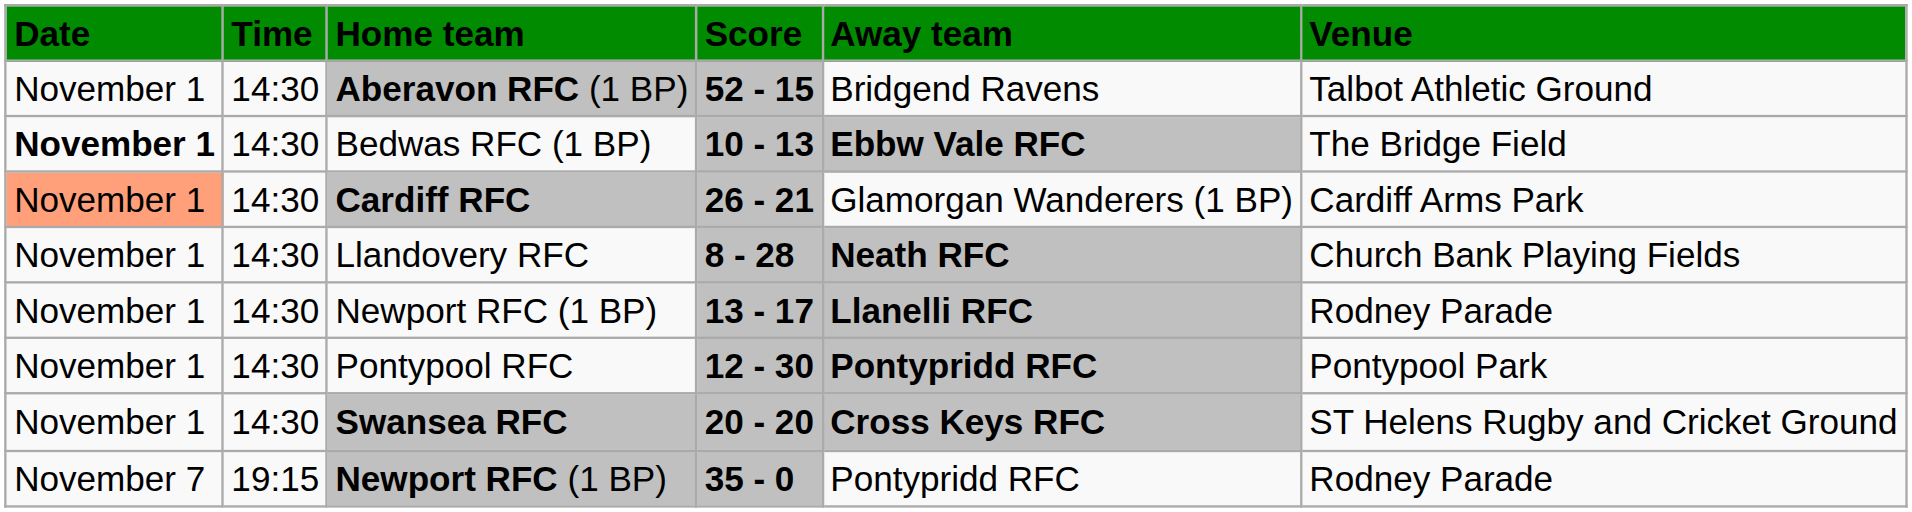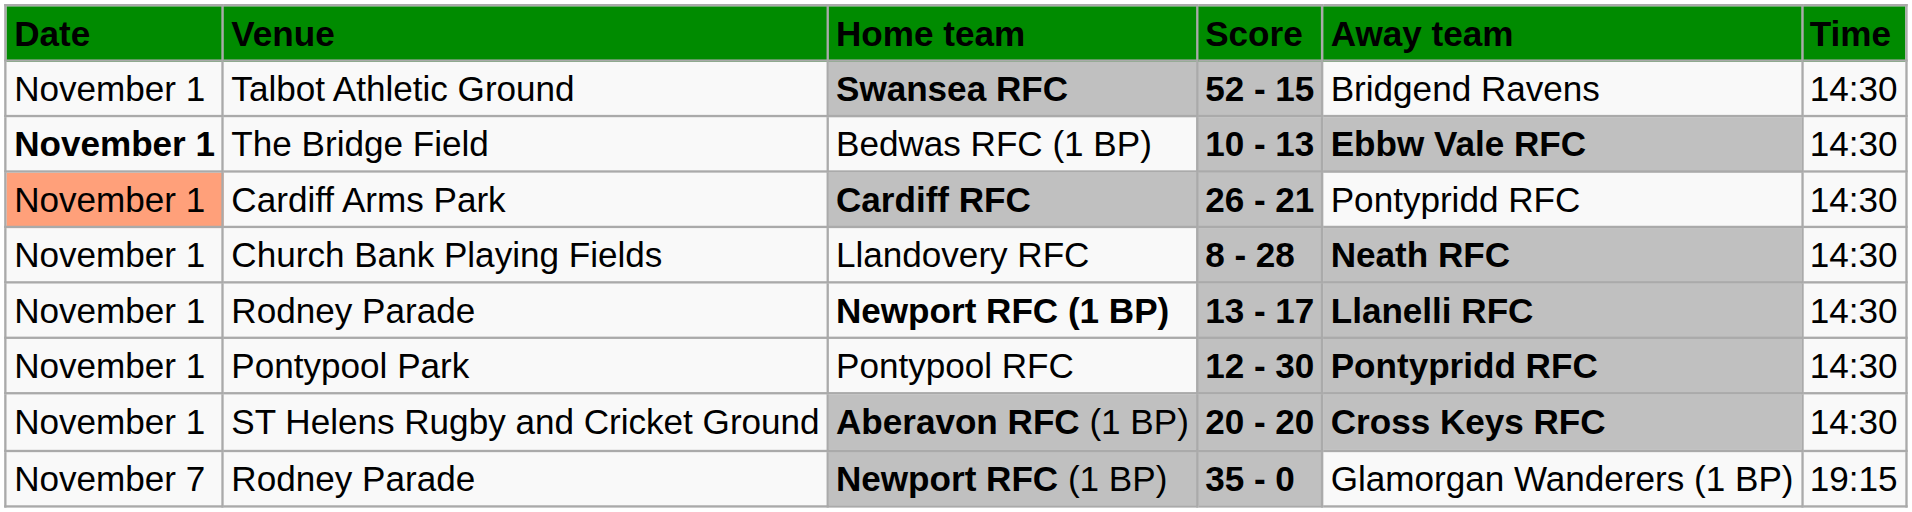columns swapped: Time <-> Venue
52 - 15 | Home team: Aberavon RFC (1 BP) -> Swansea RFC
26 - 21 | Away team: Glamorgan Wanderers (1 BP) -> Pontypridd RFC
13 - 17 | Home team: normal -> bold
20 - 20 | Home team: Swansea RFC -> Aberavon RFC (1 BP)
35 - 0 | Away team: Pontypridd RFC -> Glamorgan Wanderers (1 BP)
